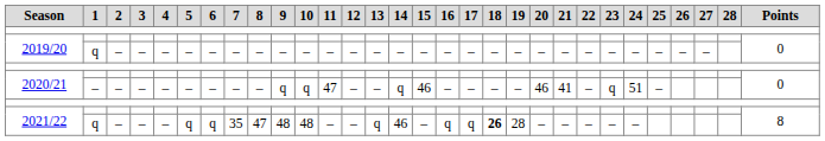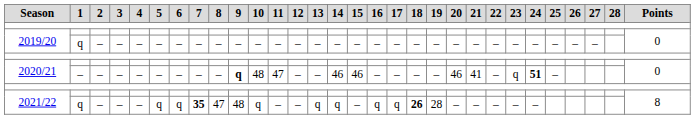2020/21 / – | 9: normal -> bold
2020/21 / – | 10: q -> 48
2020/21 / – | 14: q -> 46
2020/21 / – | 24: normal -> bold
2021/22 / q | 7: normal -> bold
2021/22 / q | 10: 48 -> q
2021/22 / q | 14: 46 -> q
